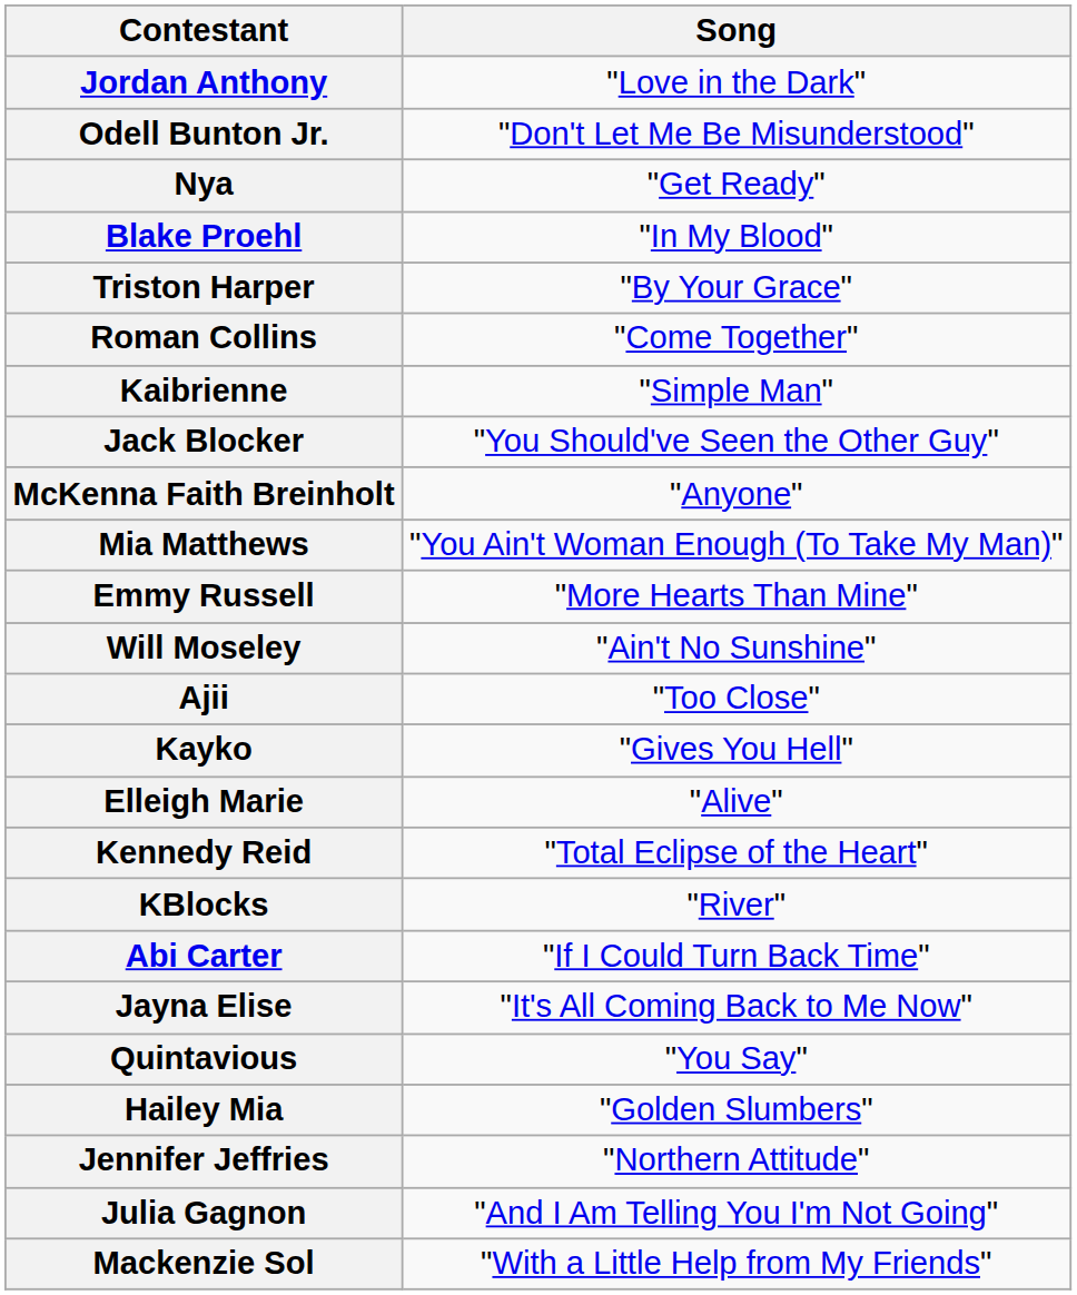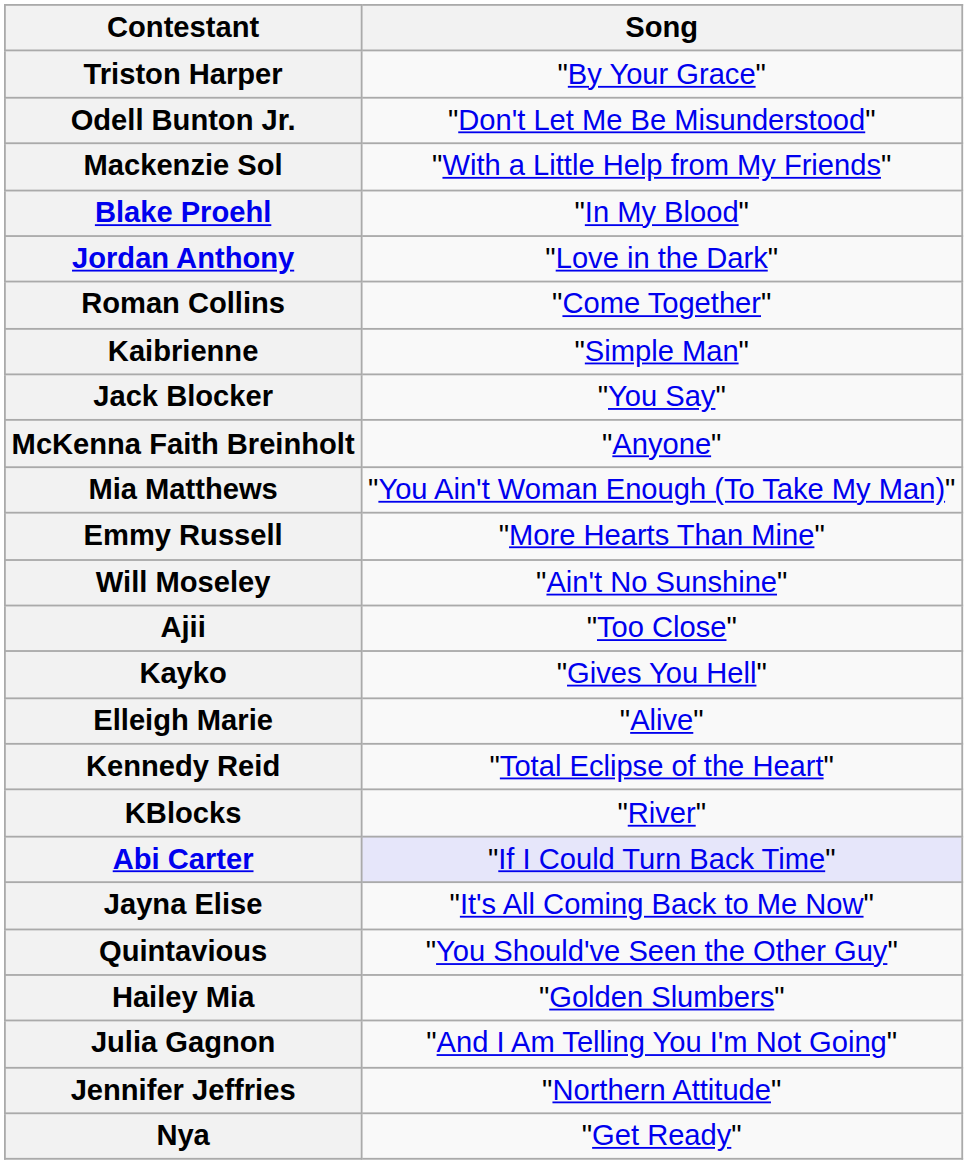rows swapped: Jordan Anthony <-> Triston Harper
rows swapped: Nya <-> Mackenzie Sol
Jack Blocker | Song: "You Should've Seen the Other Guy" -> "You Say"
Abi Carter | Song: no background -> lavender background
Quintavious | Song: "You Say" -> "You Should've Seen the Other Guy"
rows swapped: Jennifer Jeffries <-> Julia Gagnon
